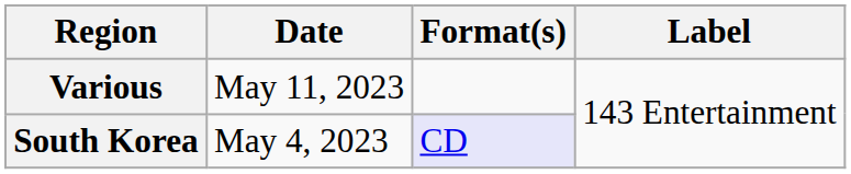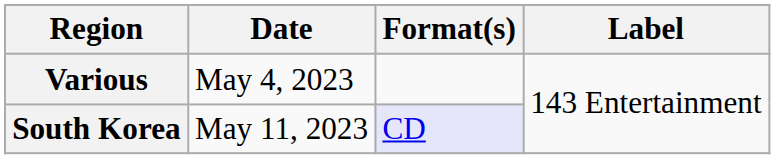Various | Date: May 11, 2023 -> May 4, 2023
South Korea | Date: May 4, 2023 -> May 11, 2023
